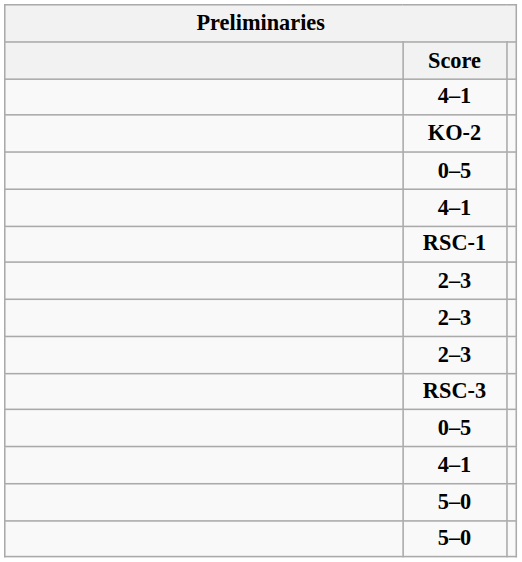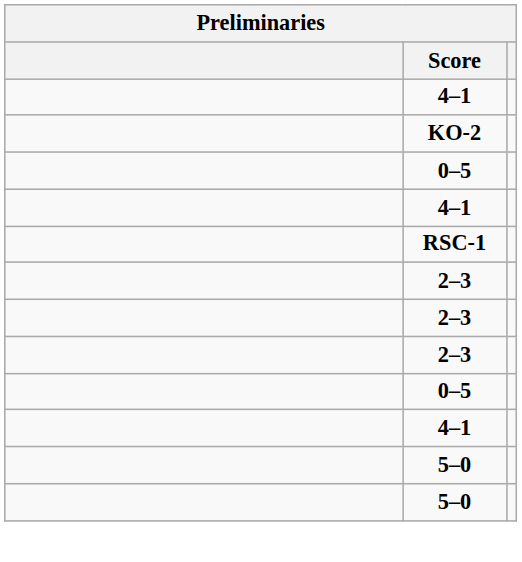- row: RSC-3
